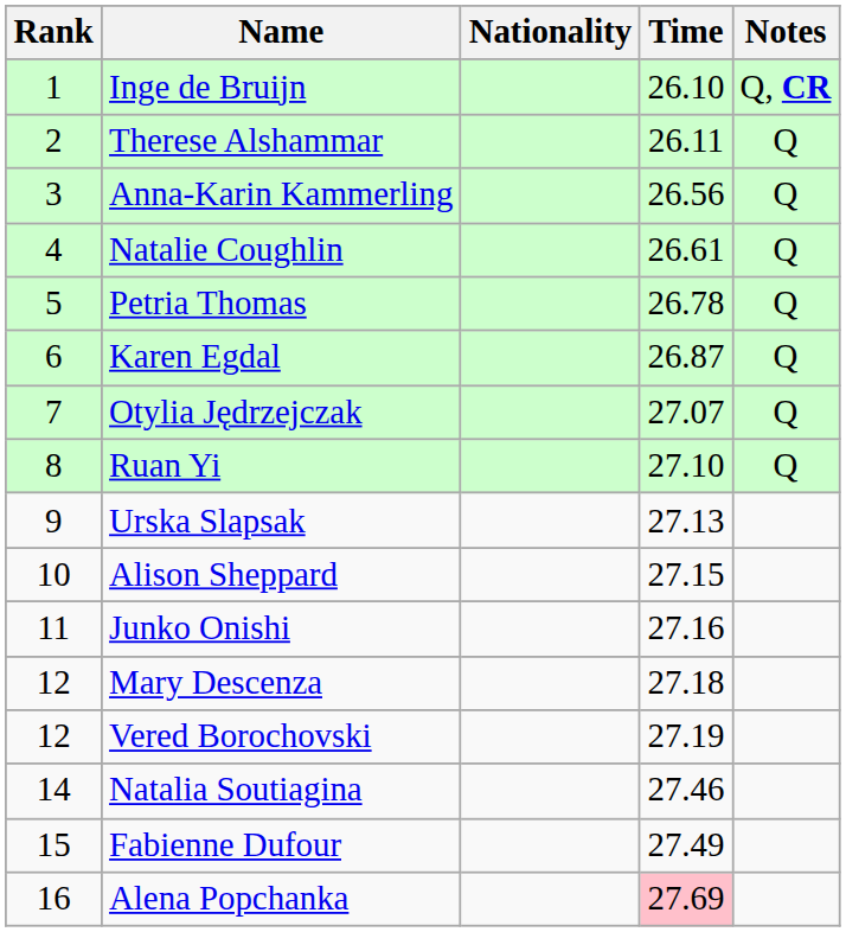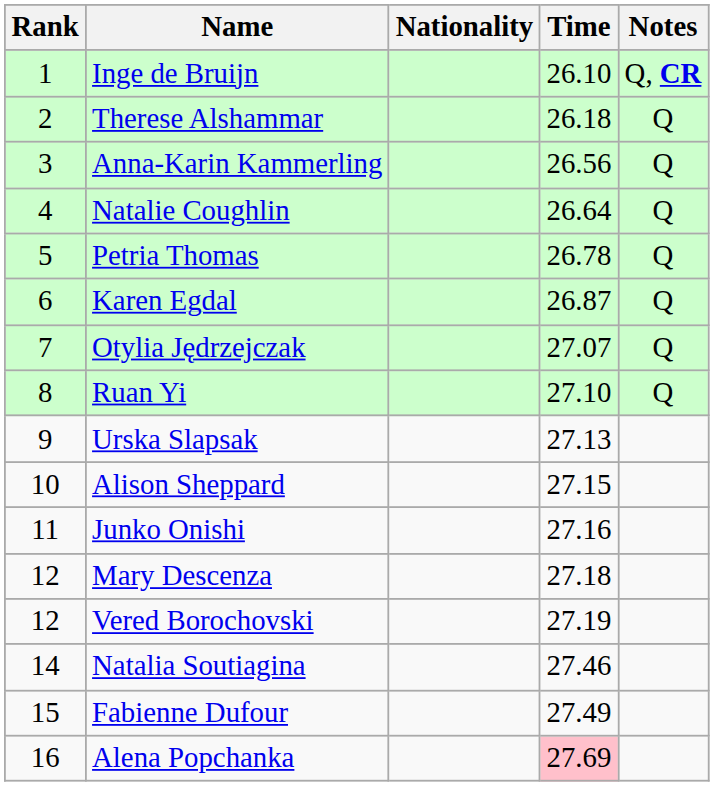Therese Alshammar | Time: 26.11 -> 26.18
Natalie Coughlin | Time: 26.61 -> 26.64
